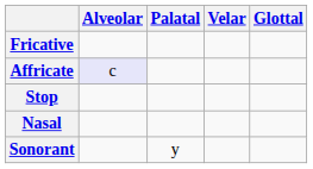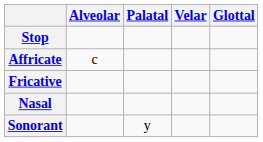rows swapped: Stop <-> Fricative
Affricate | Alveolar: lavender background -> no background
